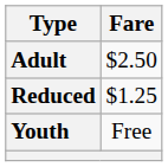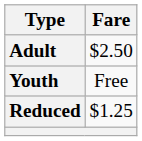rows swapped: Youth <-> Reduced
